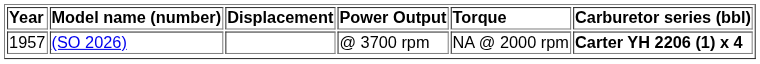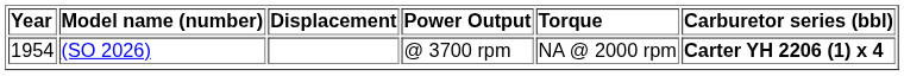(SO 2026) | Year: 1957 -> 1954
